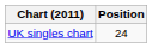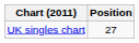UK singles chart | Position: 24 -> 27
